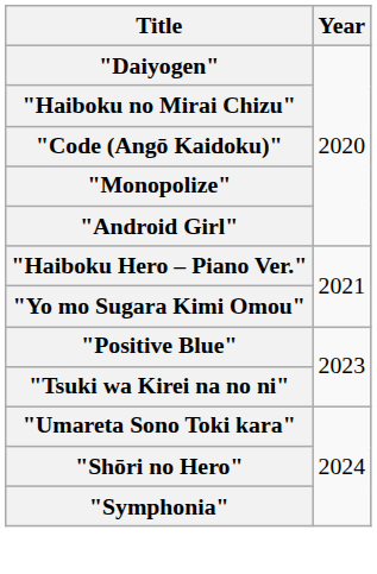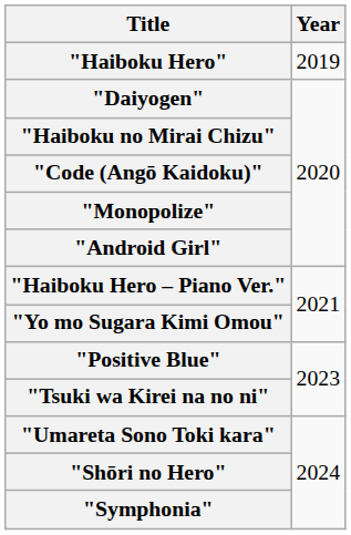+ row: "Haiboku Hero" | 2019
